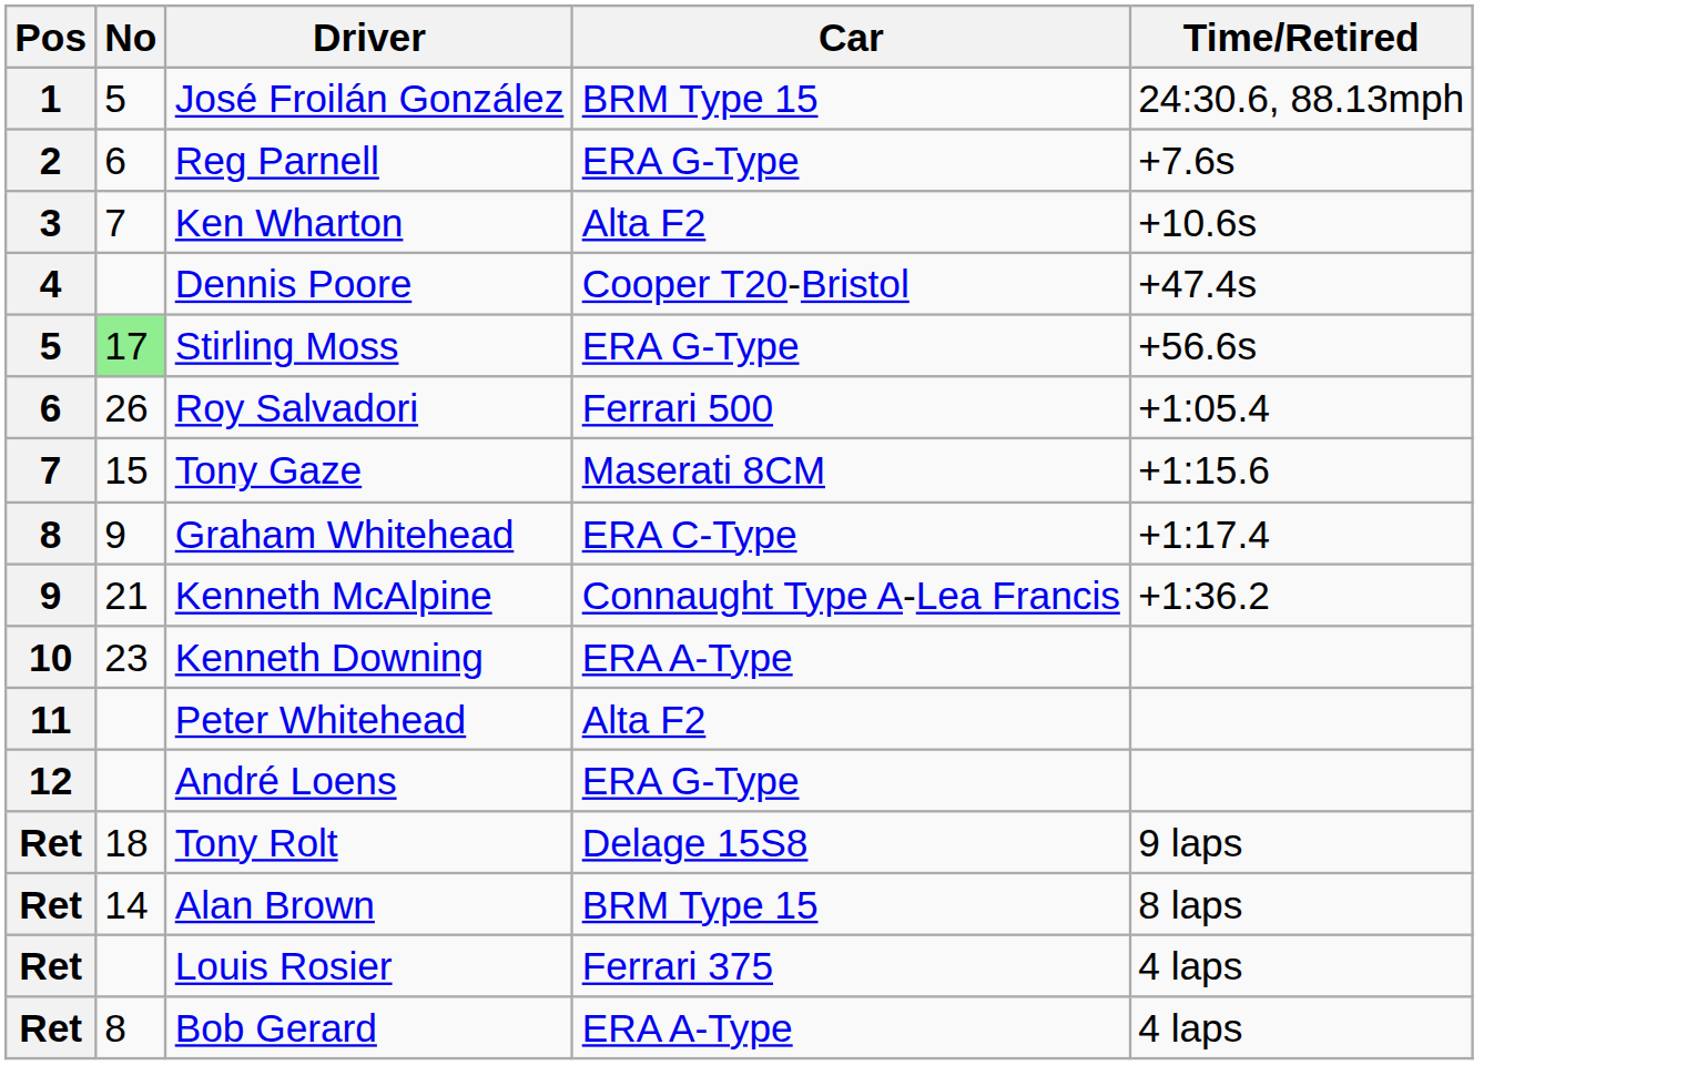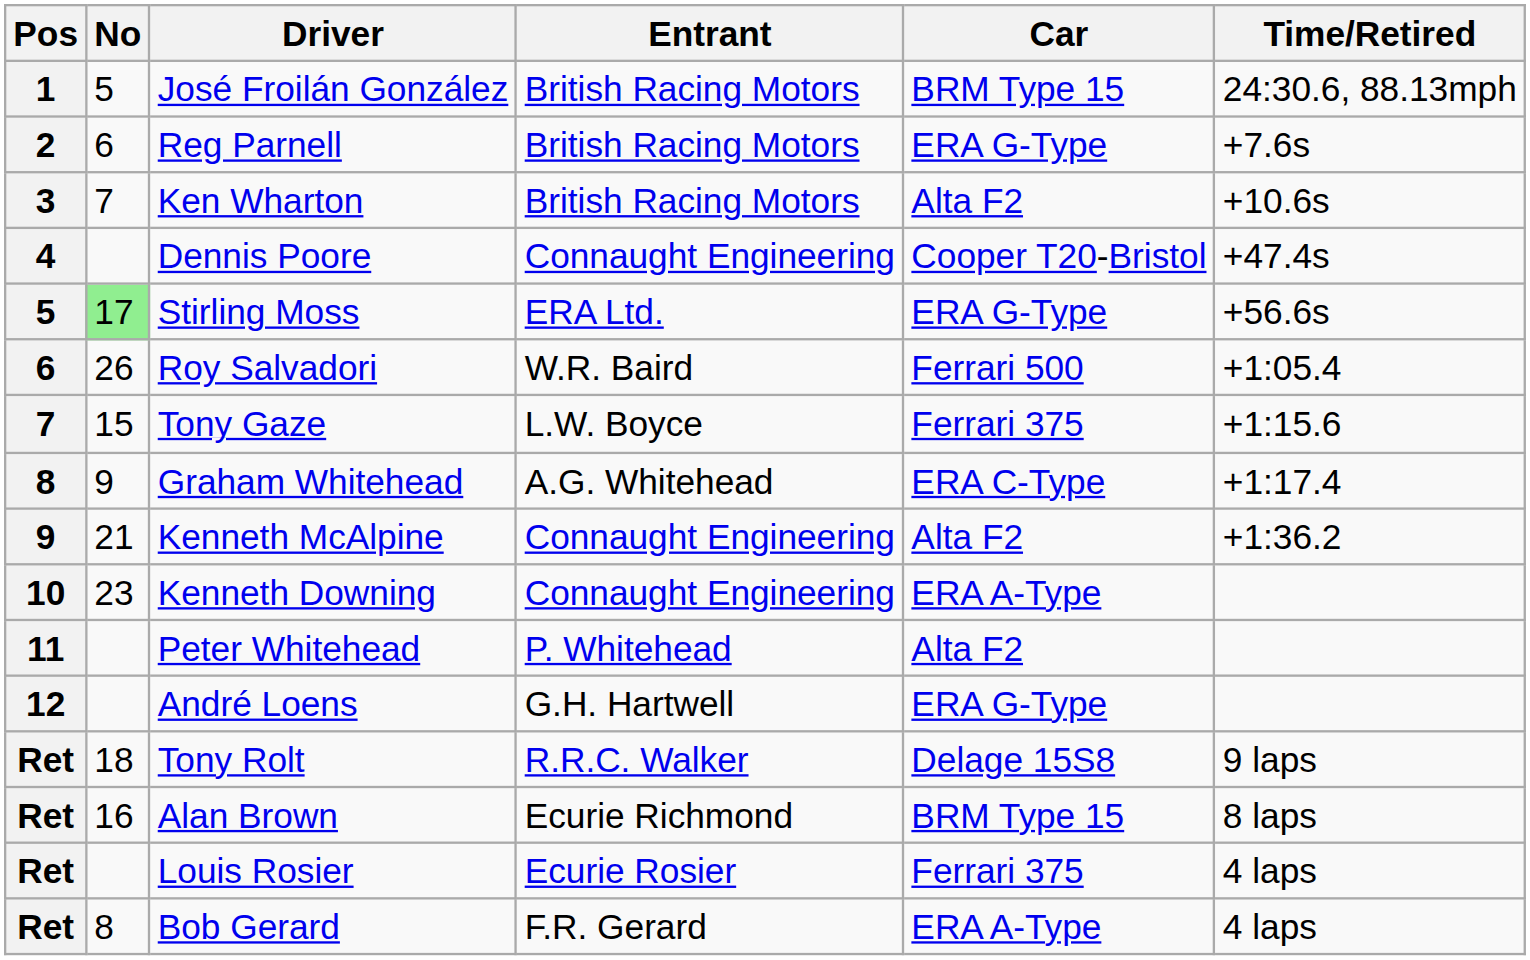+ column: Entrant | British Racing Motors | British Racing Motors | British Racing Motors | Connaught Engineering | ERA Ltd. | W.R. Baird | L.W. Boyce | A.G. Whitehead | Connaught Engineering | Connaught Engineering | P. Whitehead | G.H. Hartwell | R.R.C. Walker | Ecurie Richmond | Ecurie Rosier | F.R. Gerard
Tony Gaze | Car: Maserati 8CM -> Ferrari 375
Kenneth McAlpine | Car: Connaught Type A-Lea Francis -> Alta F2
Alan Brown | No: 14 -> 16
